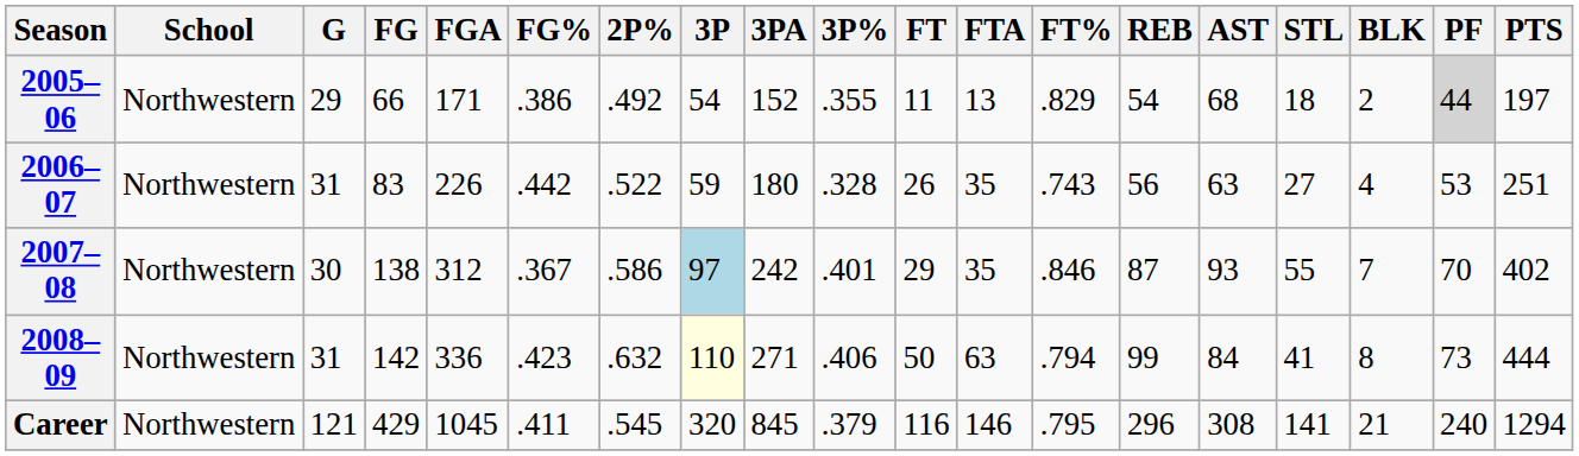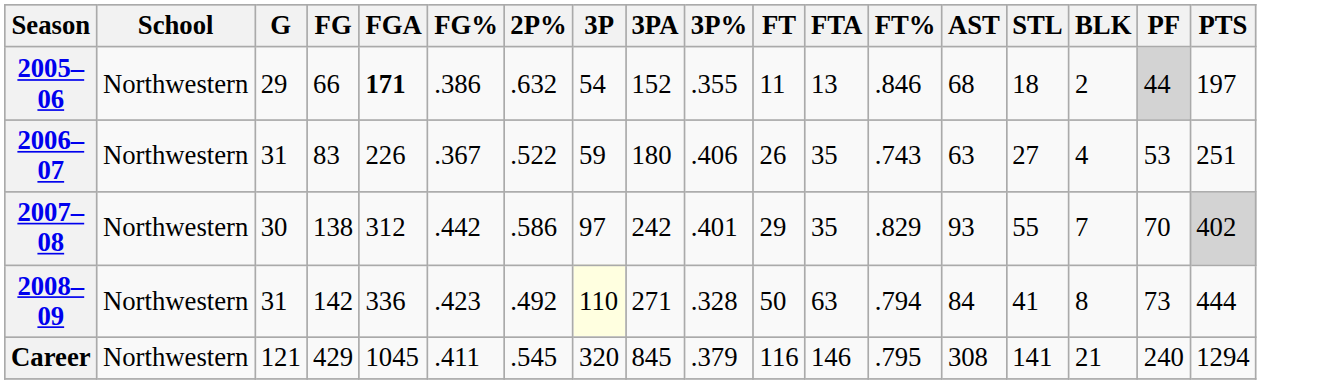- column: REB | 54 | 56 | 87 | 99 | 296
2005–06 | FGA: normal -> bold
2005–06 | 2P%: .492 -> .632
2005–06 | FT%: .829 -> .846
2006–07 | FG%: .442 -> .367
2006–07 | 3P%: .328 -> .406
2007–08 | FG%: .367 -> .442
2007–08 | 3P: lightblue background -> no background
2007–08 | FT%: .846 -> .829
2007–08 | PTS: no background -> lightgrey background
2008–09 | 2P%: .632 -> .492
2008–09 | 3P%: .406 -> .328
